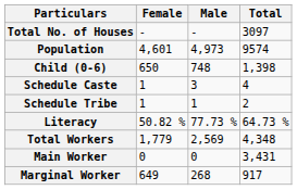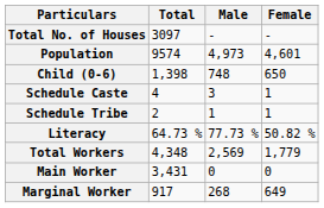columns swapped: Total <-> Female
